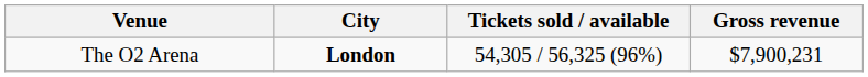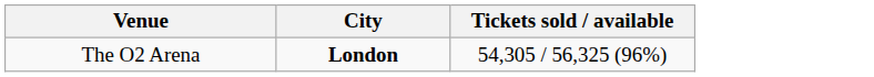- column: Gross revenue | $7,900,231
